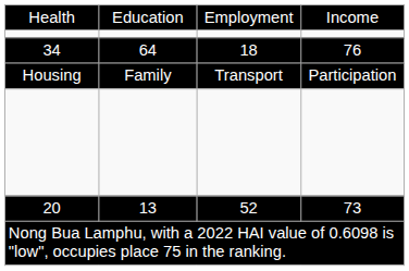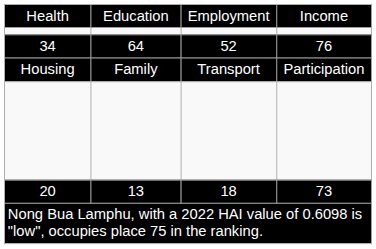34 | column 3: 18 -> 52
20 | column 3: 52 -> 18
